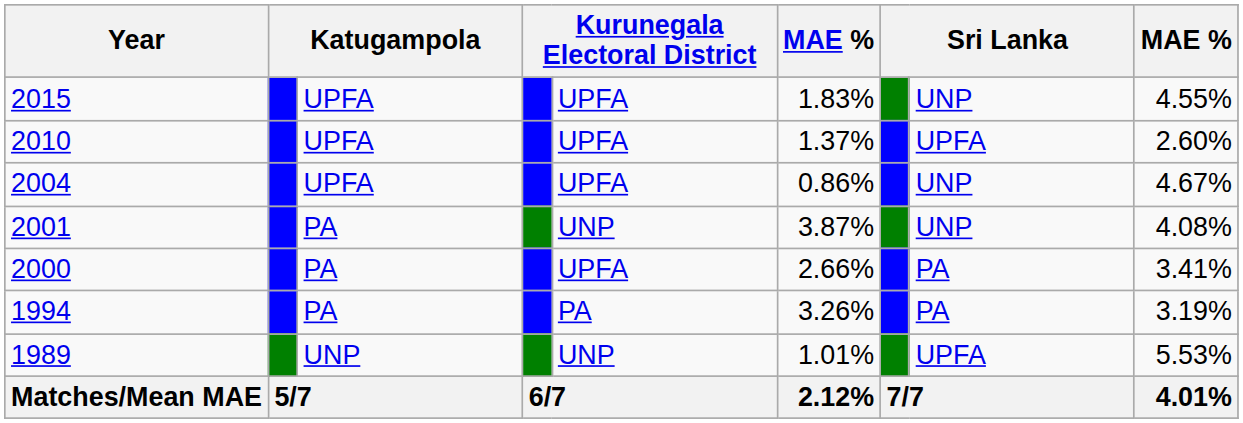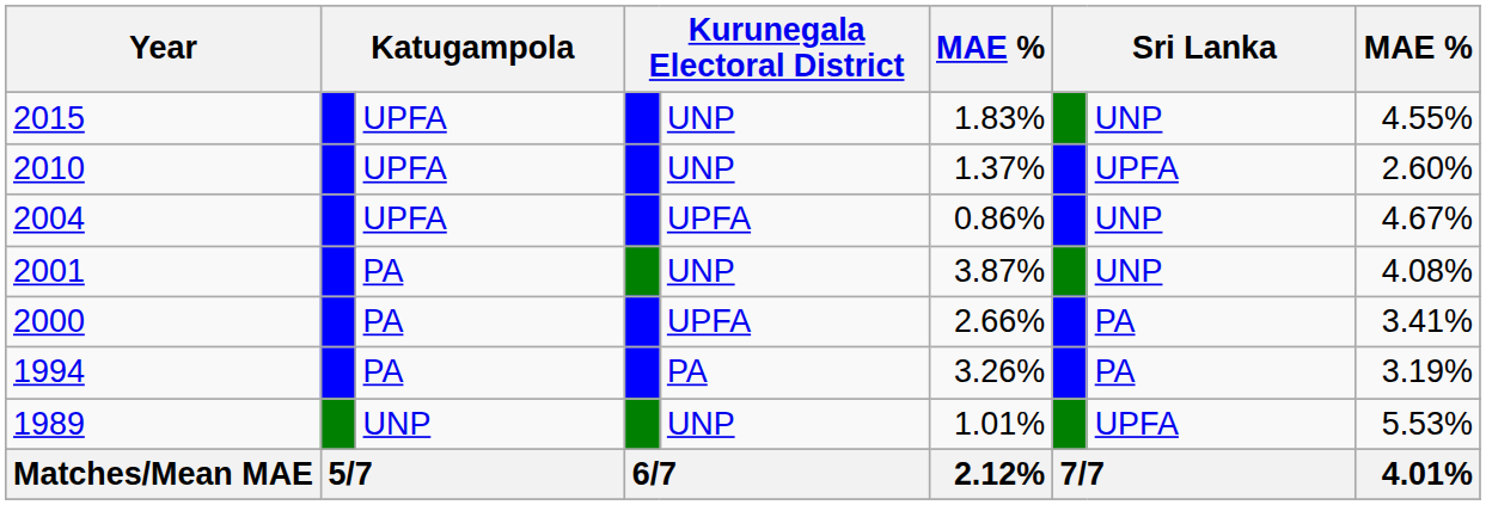2015 | column 5: UPFA -> UNP
2010 | column 5: UPFA -> UNP
